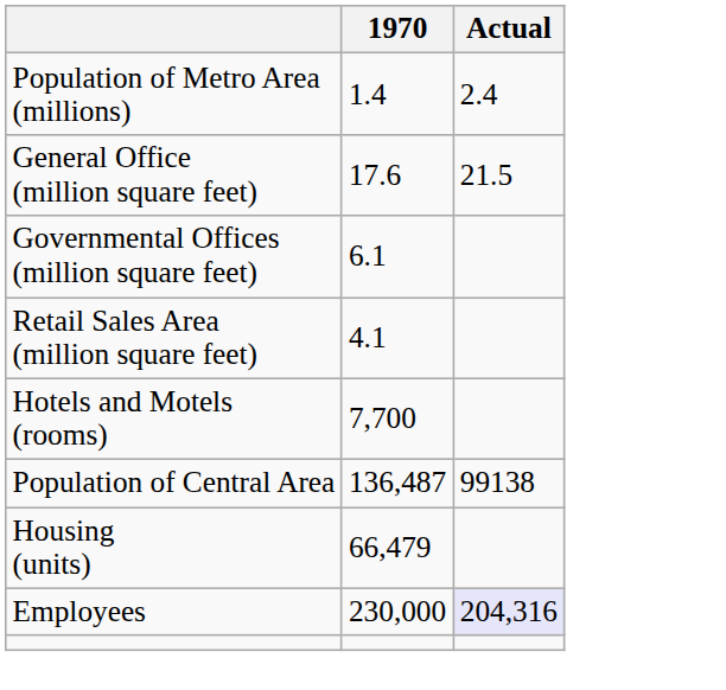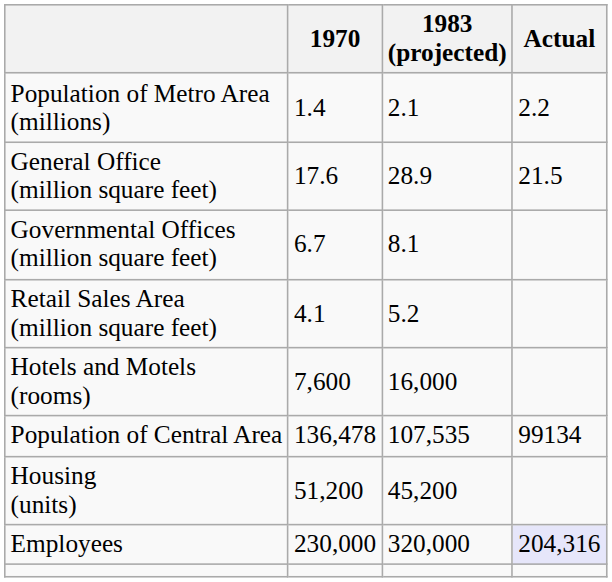+ column: 1983 (projected) | 2.1 | 28.9 | 8.1 | 5.2 | 16,000 | 107,535 | 45,200 | 320,000
Population of Metro Area (millions) | Actual: 2.4 -> 2.2
Governmental Offices (million square feet) | 1970: 6.1 -> 6.7
Hotels and Motels (rooms) | 1970: 7,700 -> 7,600
Population of Central Area | 1970: 136,487 -> 136,478
Population of Central Area | Actual: 99138 -> 99134
Housing (units) | 1970: 66,479 -> 51,200
